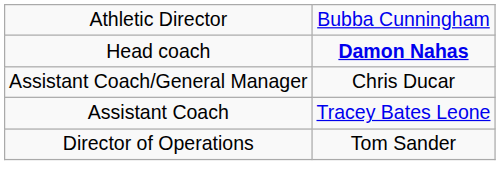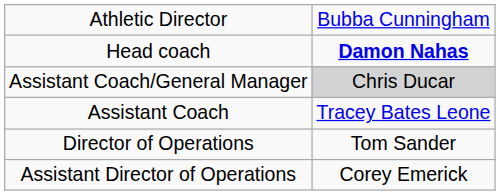Assistant Coach/General Manager | column 2: no background -> lightgrey background
+ row: Assistant Director of Operations | Corey Emerick
